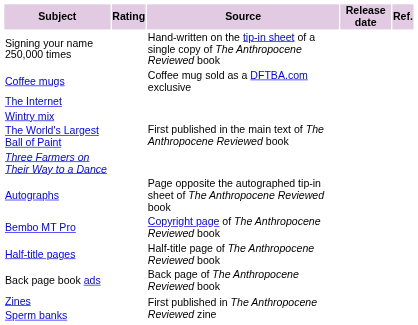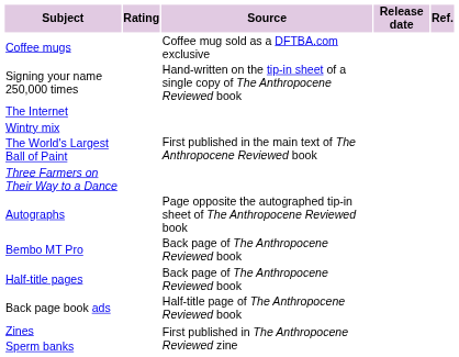rows swapped: Coffee mugs <-> Signing your name 250,000 times
Bembo MT Pro | Source: Copyright page of The Anthropocene Reviewed book -> Back page of The Anthropocene Reviewed book
Half-title pages | Source: Half-title page of The Anthropocene Reviewed book -> Back page of The Anthropocene Reviewed book
Back page book ads | Source: Back page of The Anthropocene Reviewed book -> Half-title page of The Anthropocene Reviewed book
